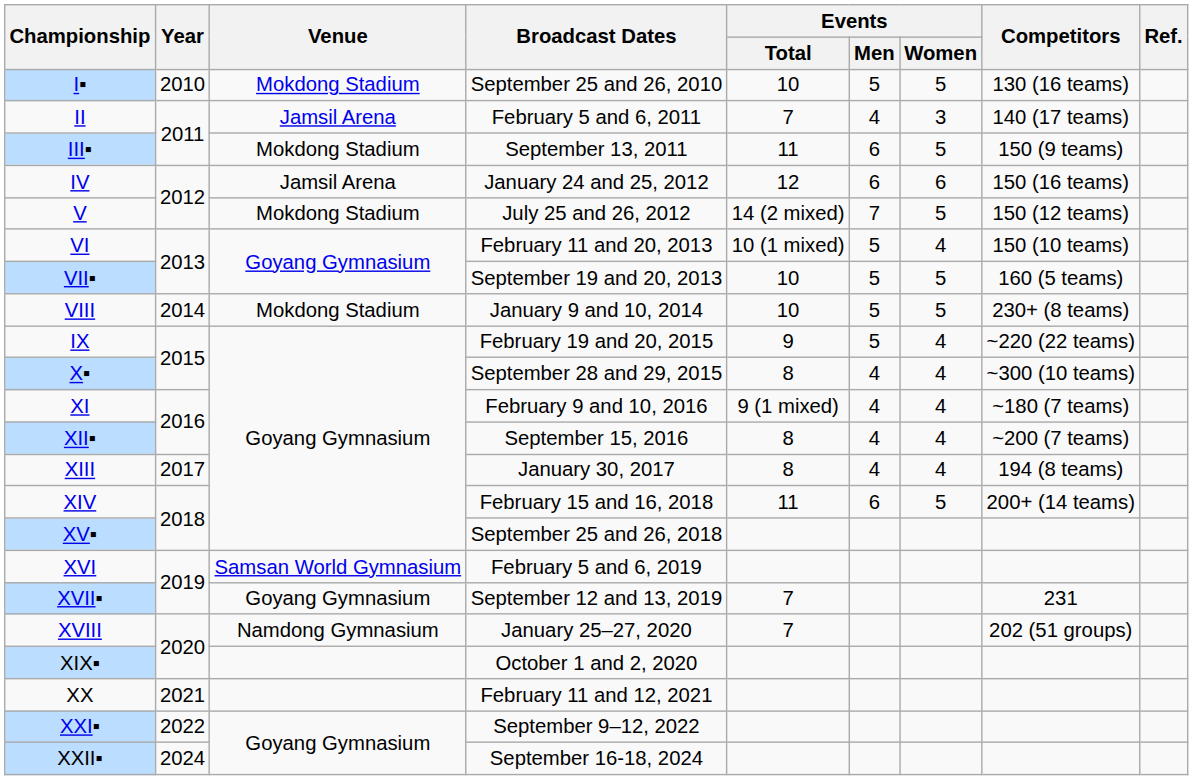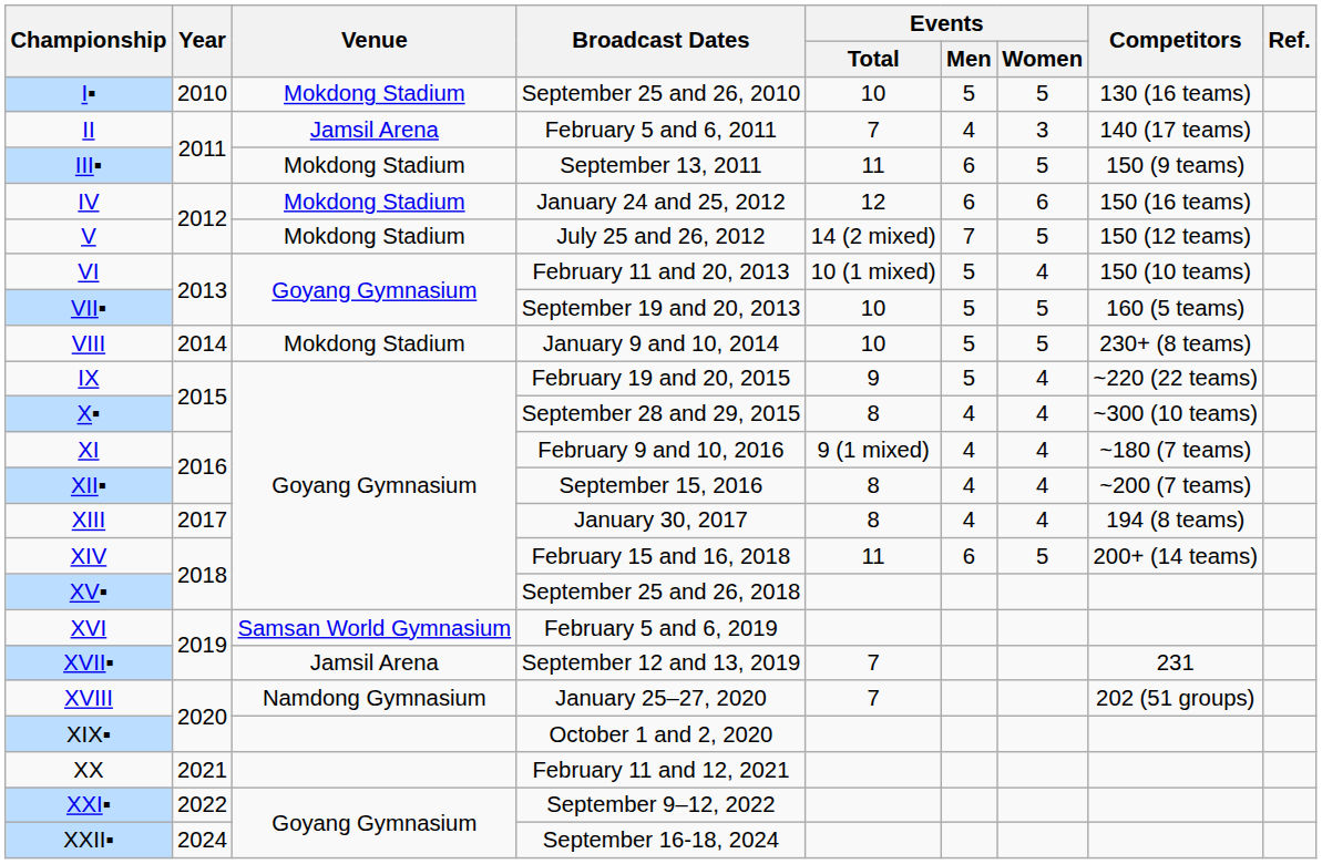IV | Venue: Jamsil Arena -> Mokdong Stadium
XVII▪︎ | Venue: Goyang Gymnasium -> Jamsil Arena
